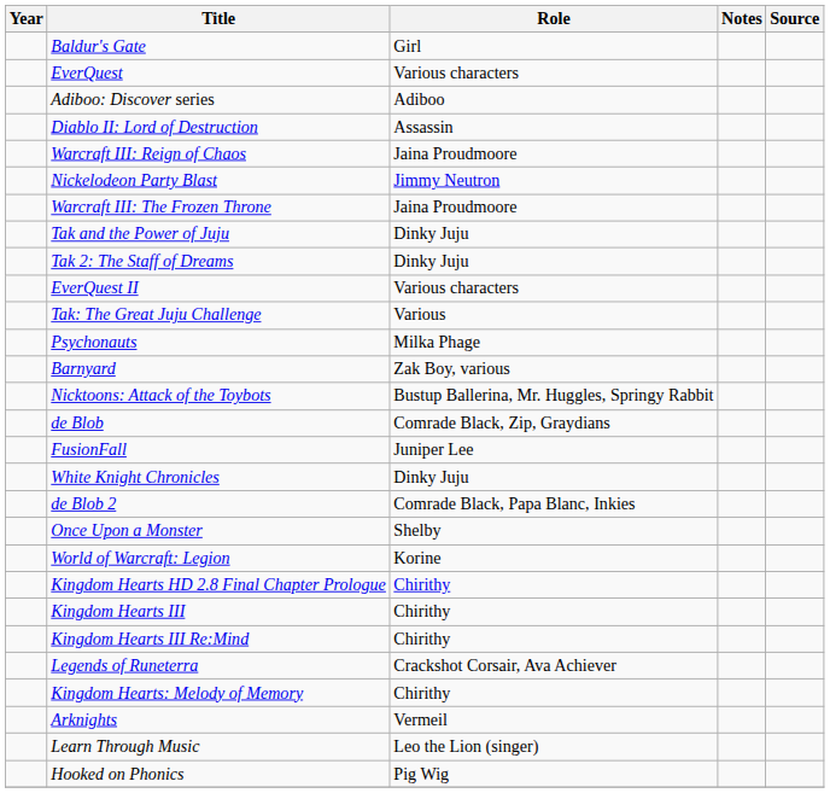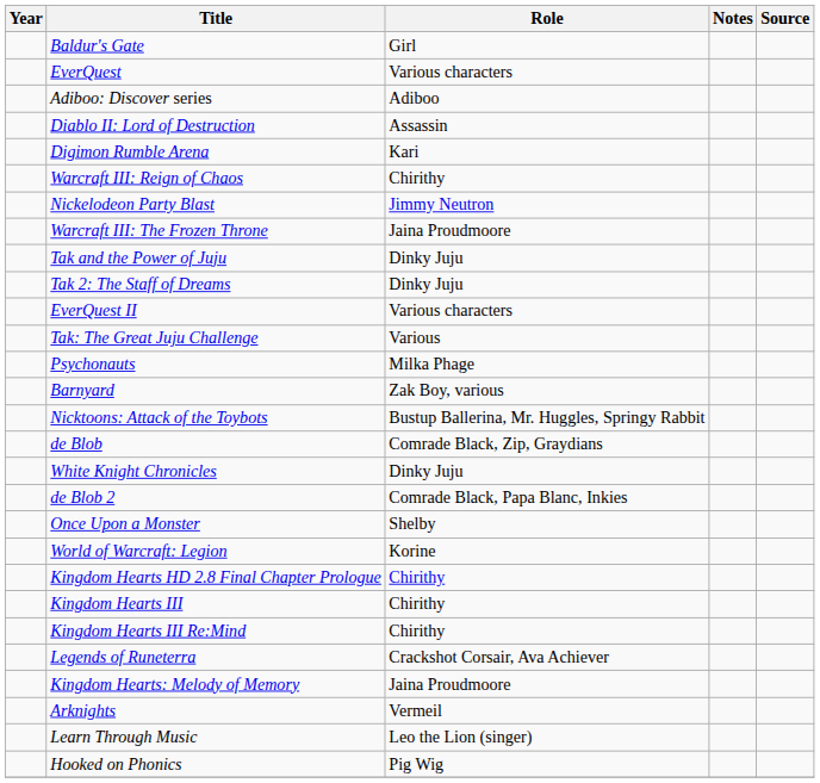+ row: Digimon Rumble Arena | Kari
Warcraft III: Reign of Chaos | Role: Jaina Proudmoore -> Chirithy
- row: FusionFall | Juniper Lee
Kingdom Hearts: Melody of Memory | Role: Chirithy -> Jaina Proudmoore
